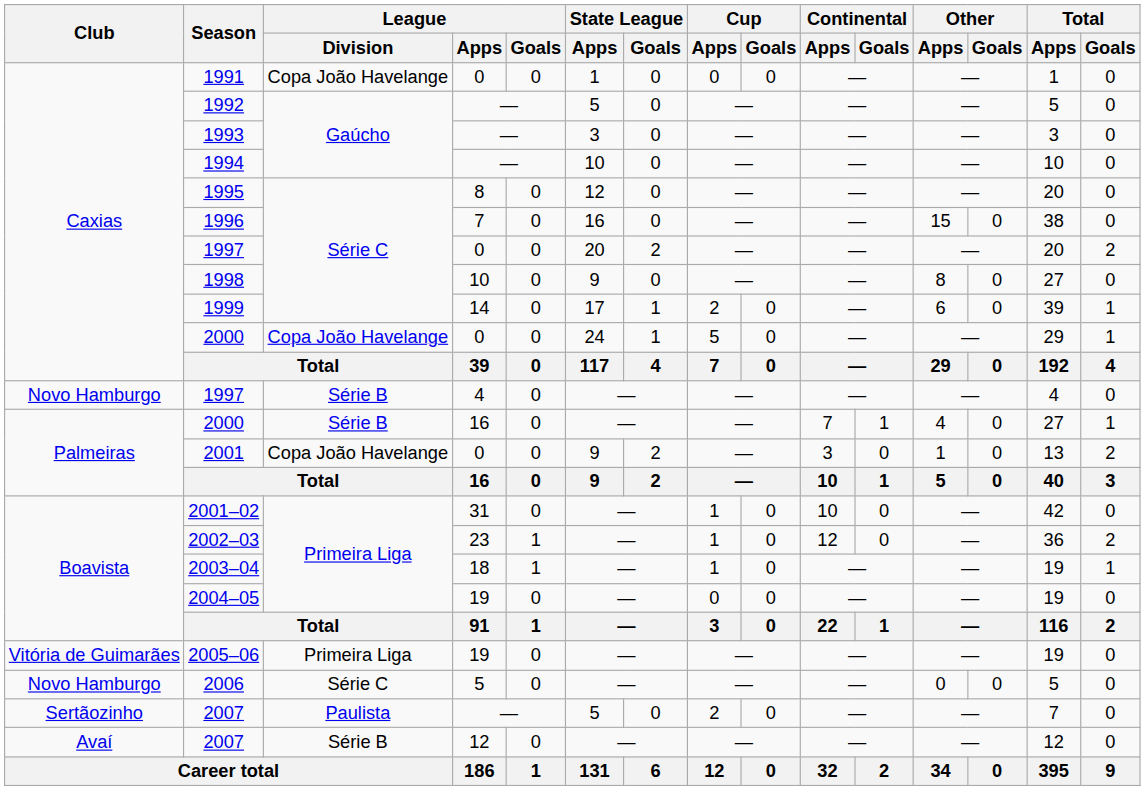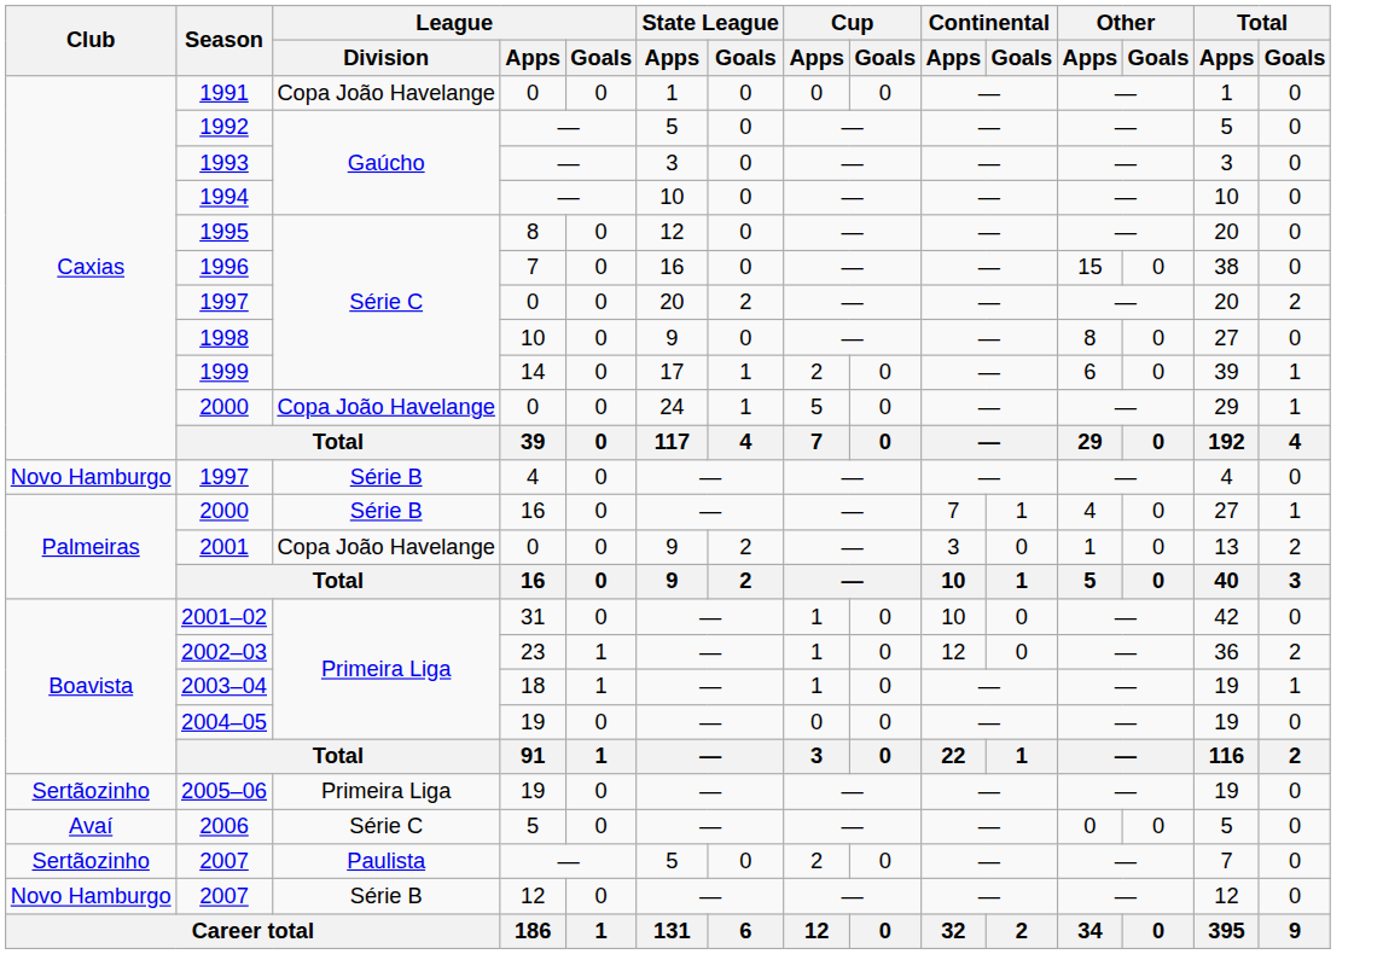2005–06 | Club: Vitória de Guimarães -> Sertãozinho
2006 | Club: Novo Hamburgo -> Avaí
2007 / 12 | Club: Avaí -> Novo Hamburgo
